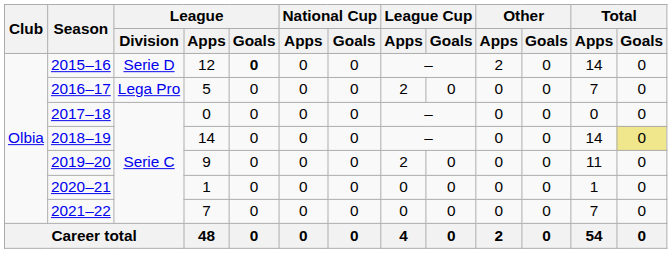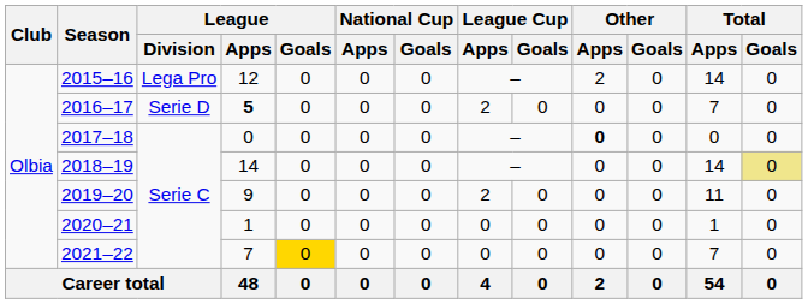2015–16 | League / Division: Serie D -> Lega Pro
2015–16 | League / Goals: bold -> normal
2016–17 | League / Division: Lega Pro -> Serie D
2016–17 | League / Apps: normal -> bold
2017–18 | Other / Apps: normal -> bold
2021–22 | League / Goals: no background -> gold background
